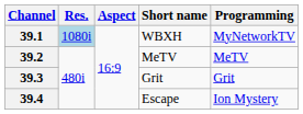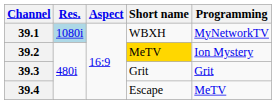39.2 | Short name: no background -> gold background
39.2 | Programming: MeTV -> Ion Mystery
39.4 | Programming: Ion Mystery -> MeTV
